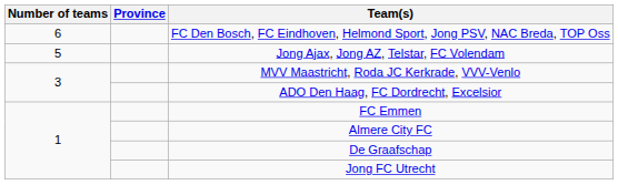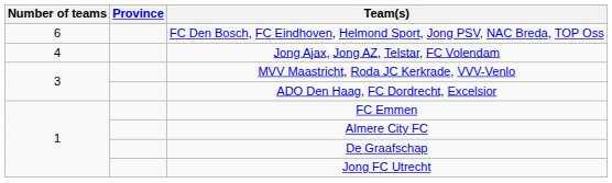Jong Ajax, Jong AZ, Telstar, FC Volendam | Number of teams: 5 -> 4
